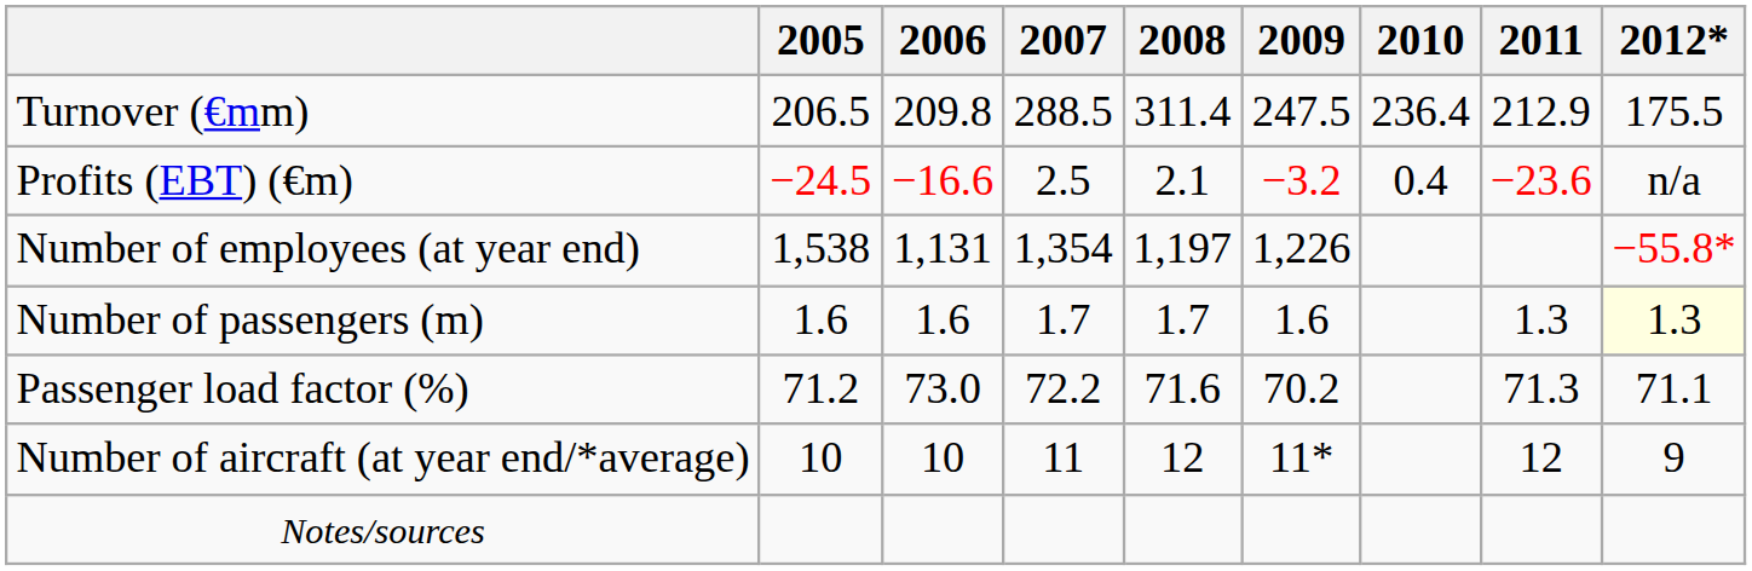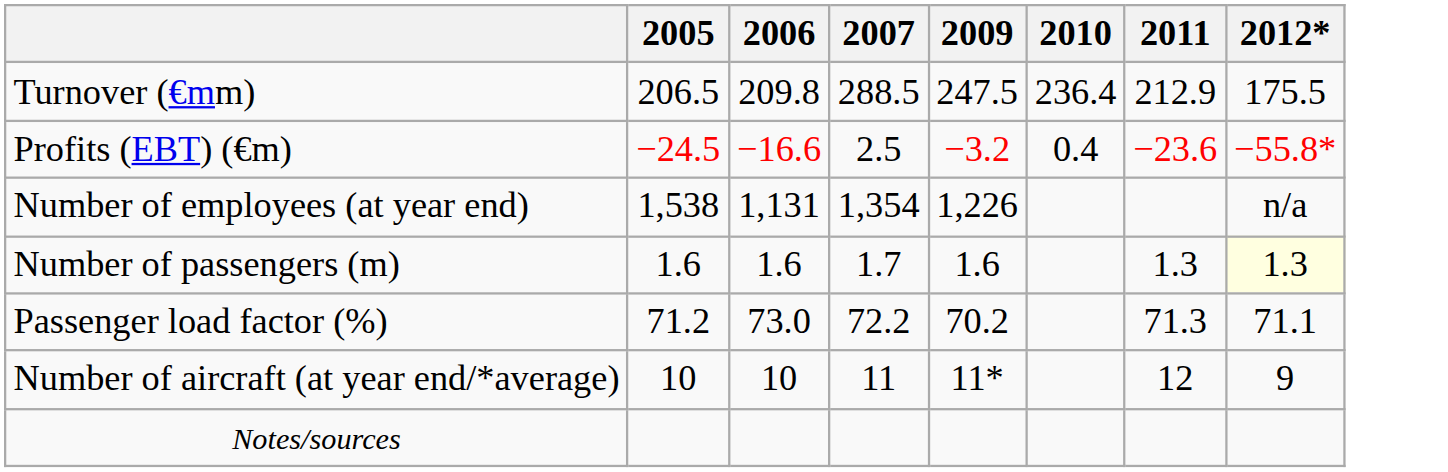- column: 2008 | 311.4 | 2.1 | 1,197 | 1.7 | 71.6 | 12
Profits (EBT) (€m) | 2012*: n/a -> −55.8*
Number of employees (at year end) | 2012*: −55.8* -> n/a
